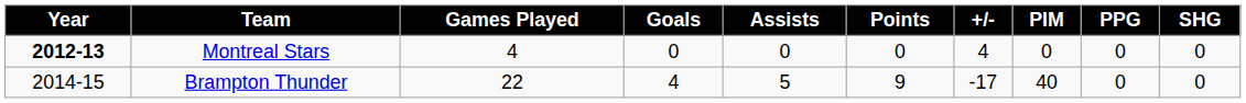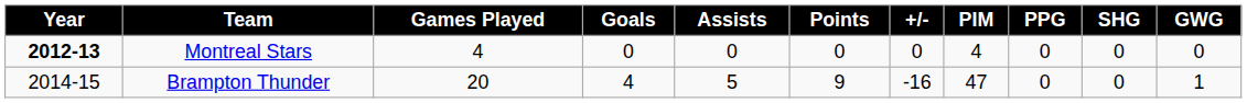+ column: GWG | 0 | 1
Montreal Stars | +/-: 4 -> 0
Montreal Stars | PIM: 0 -> 4
Brampton Thunder | Games Played: 22 -> 20
Brampton Thunder | +/-: -17 -> -16
Brampton Thunder | PIM: 40 -> 47
